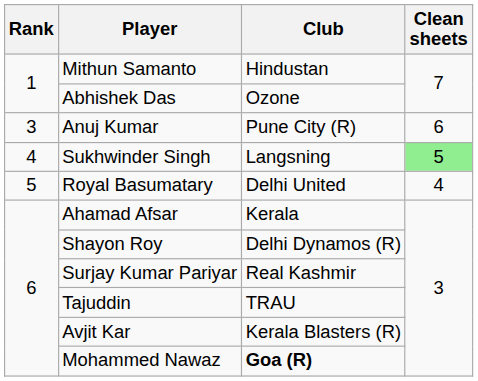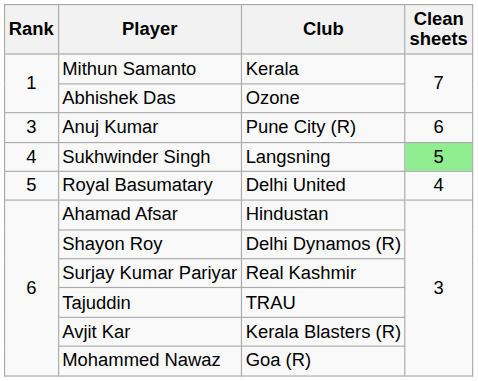Mithun Samanto | Club: Hindustan -> Kerala
Ahamad Afsar | Club: Kerala -> Hindustan
Mohammed Nawaz | Club: bold -> normal
